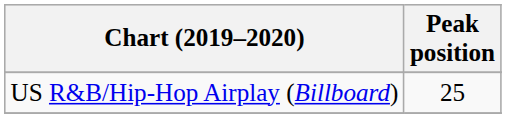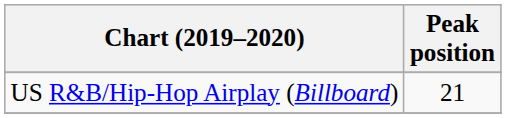US R&B/Hip-Hop Airplay (Billboard) | Peak position: 25 -> 21
